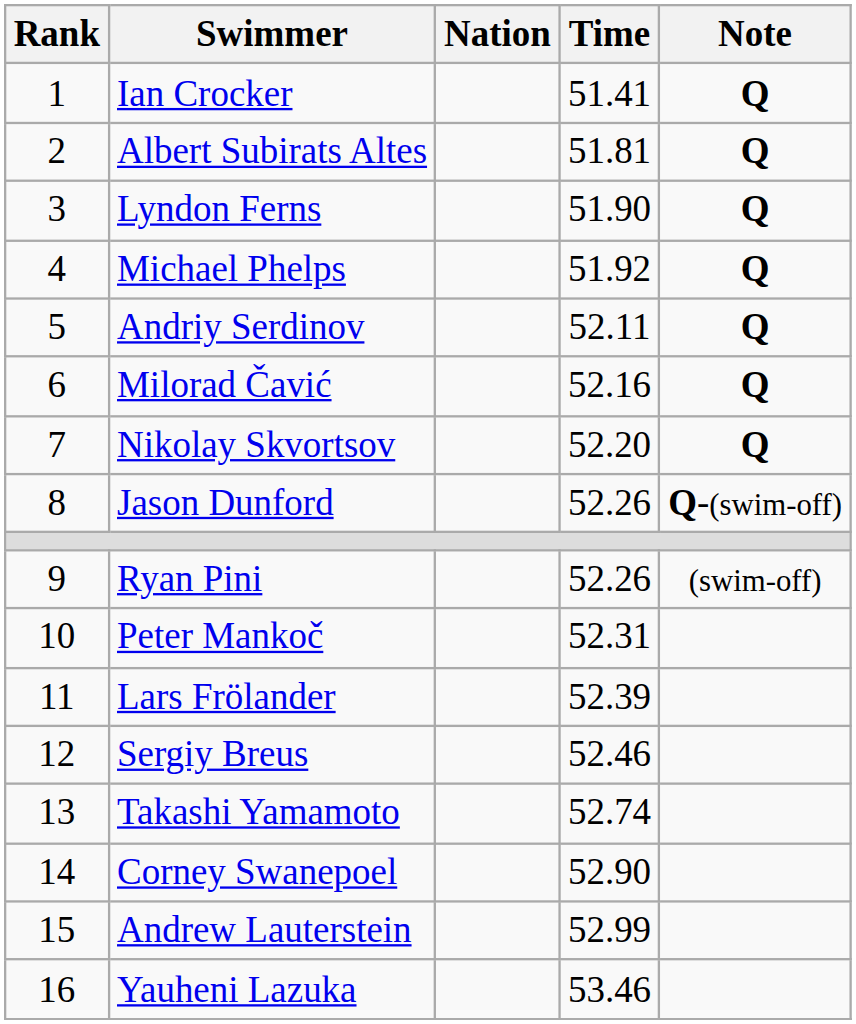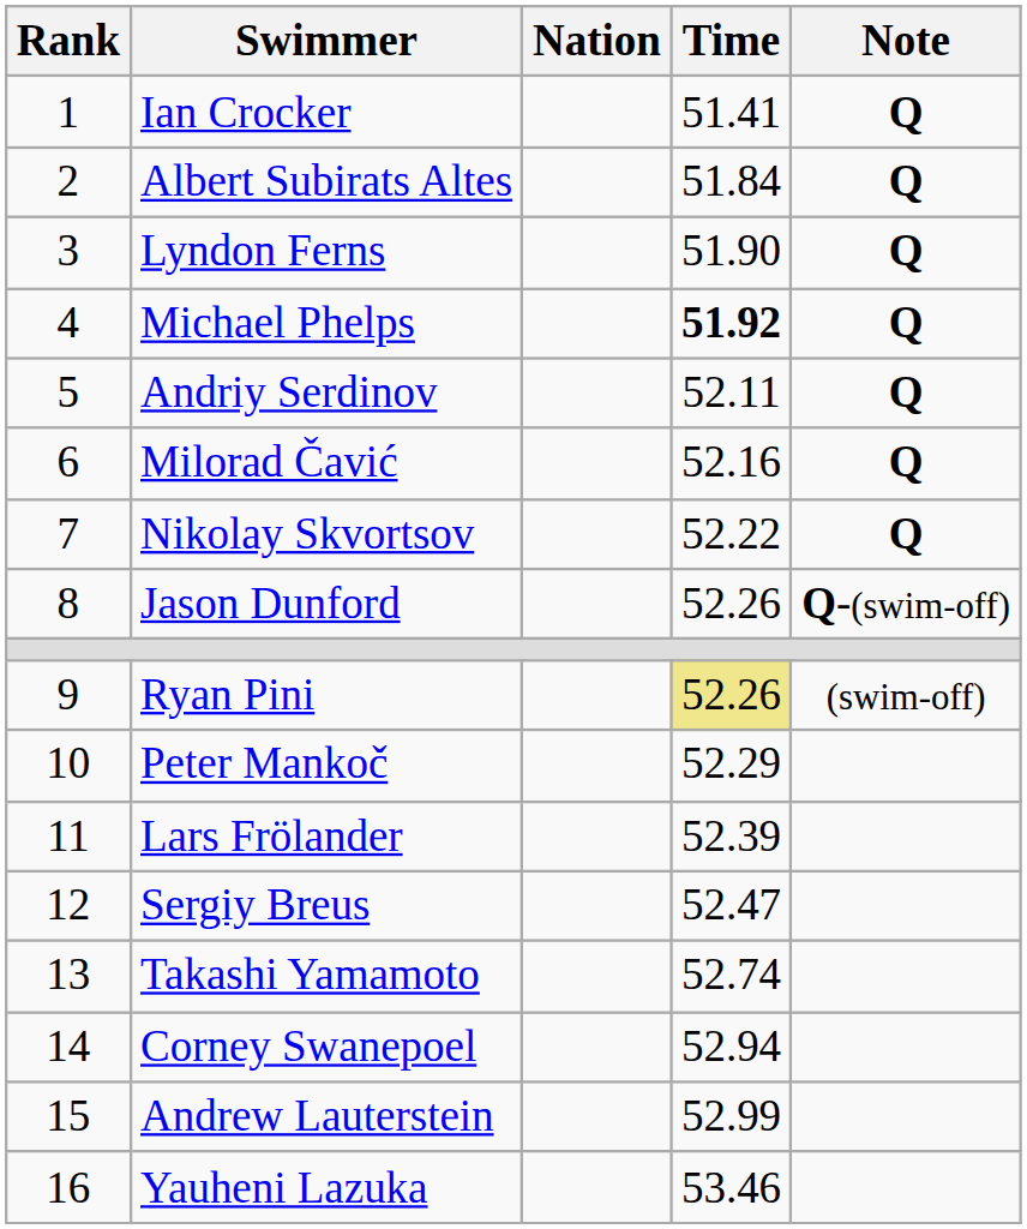Albert Subirats Altes | Time: 51.81 -> 51.84
Michael Phelps | Time: normal -> bold
Nikolay Skvortsov | Time: 52.20 -> 52.22
Ryan Pini | Time: no background -> khaki background
Peter Mankoč | Time: 52.31 -> 52.29
Sergiy Breus | Time: 52.46 -> 52.47
Corney Swanepoel | Time: 52.90 -> 52.94
